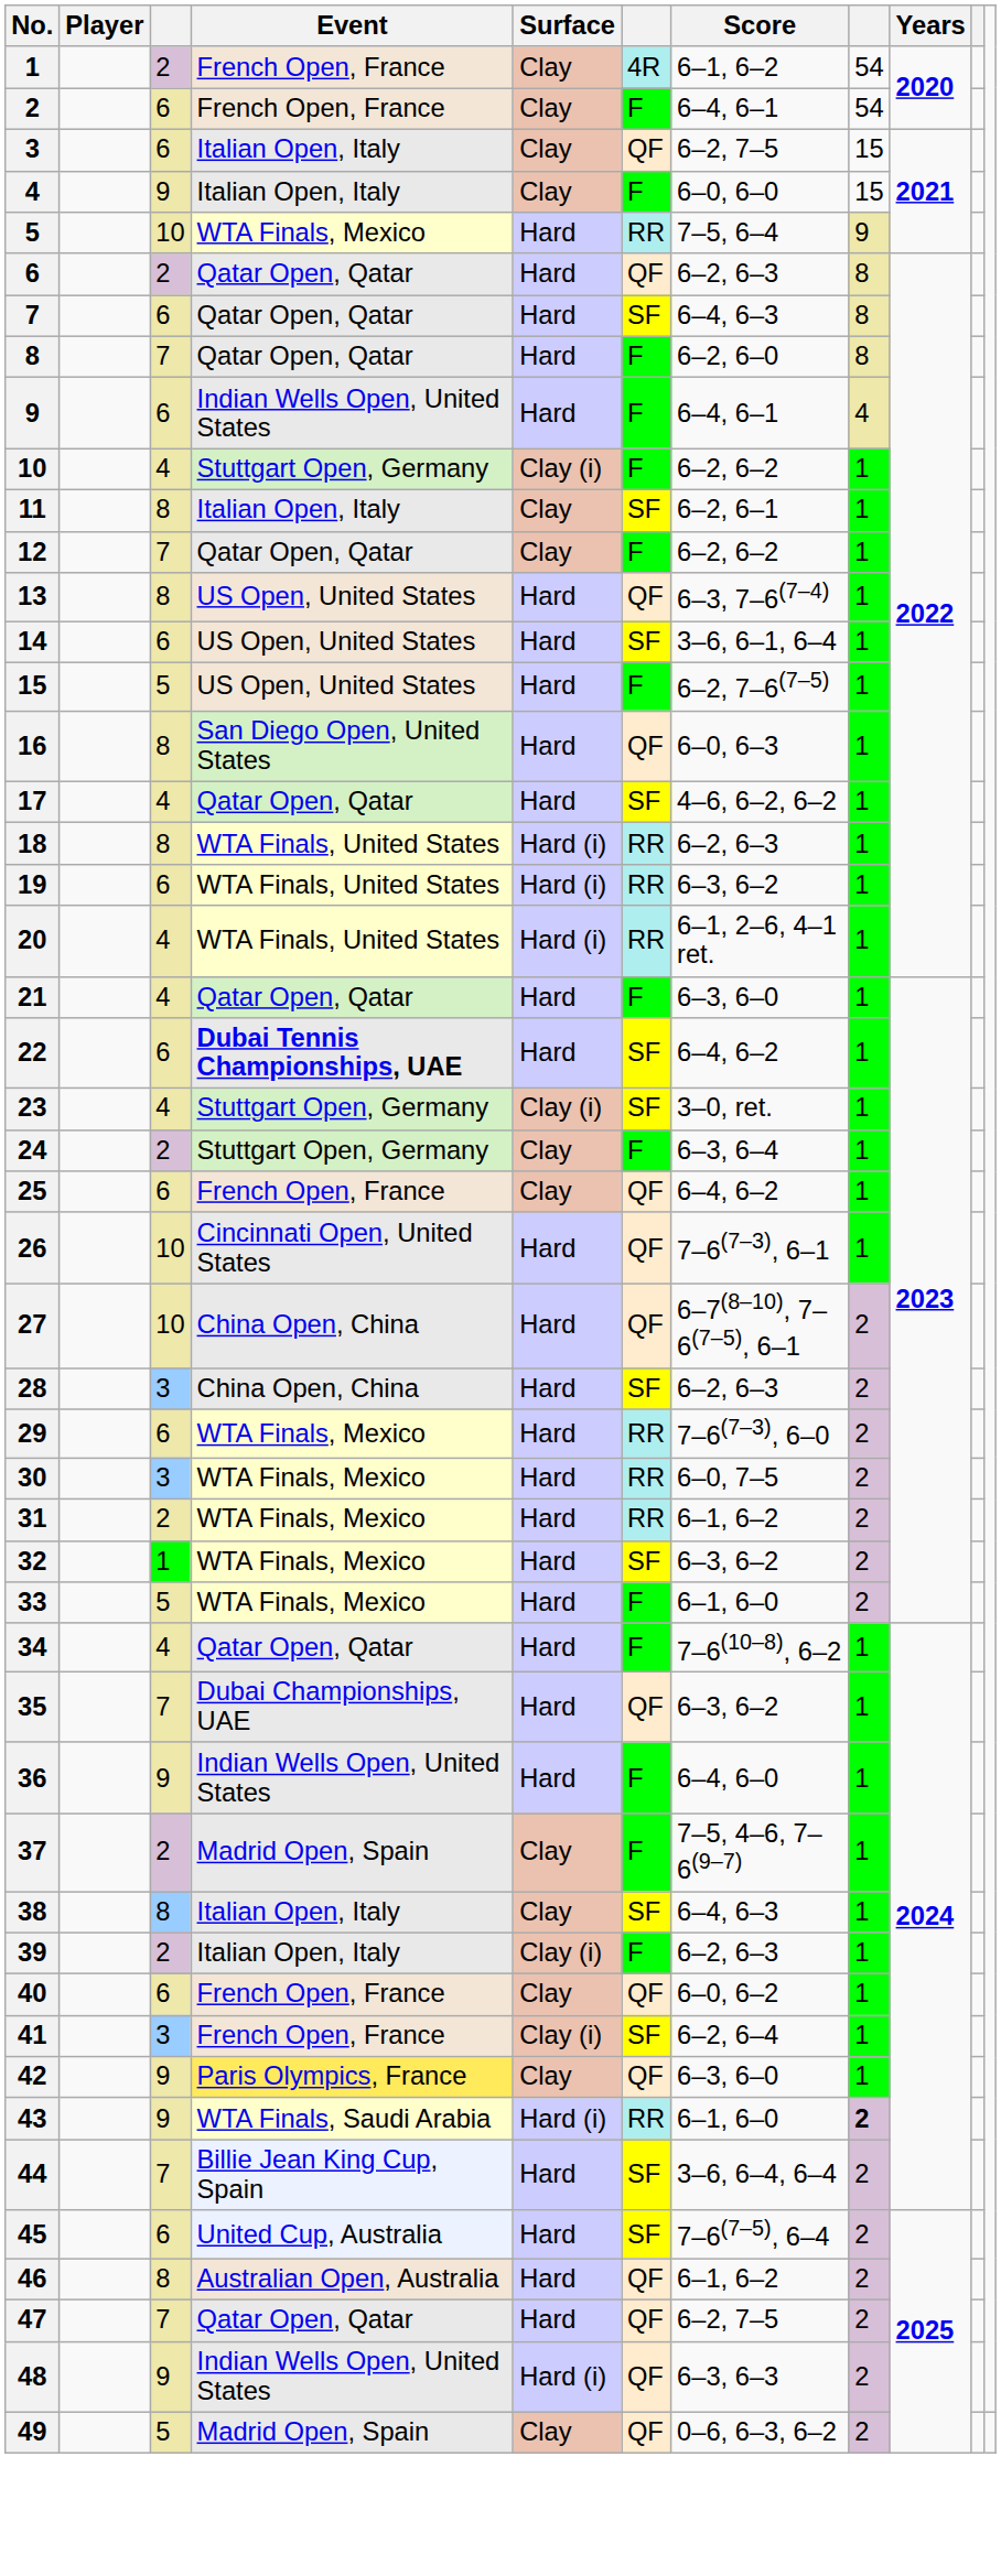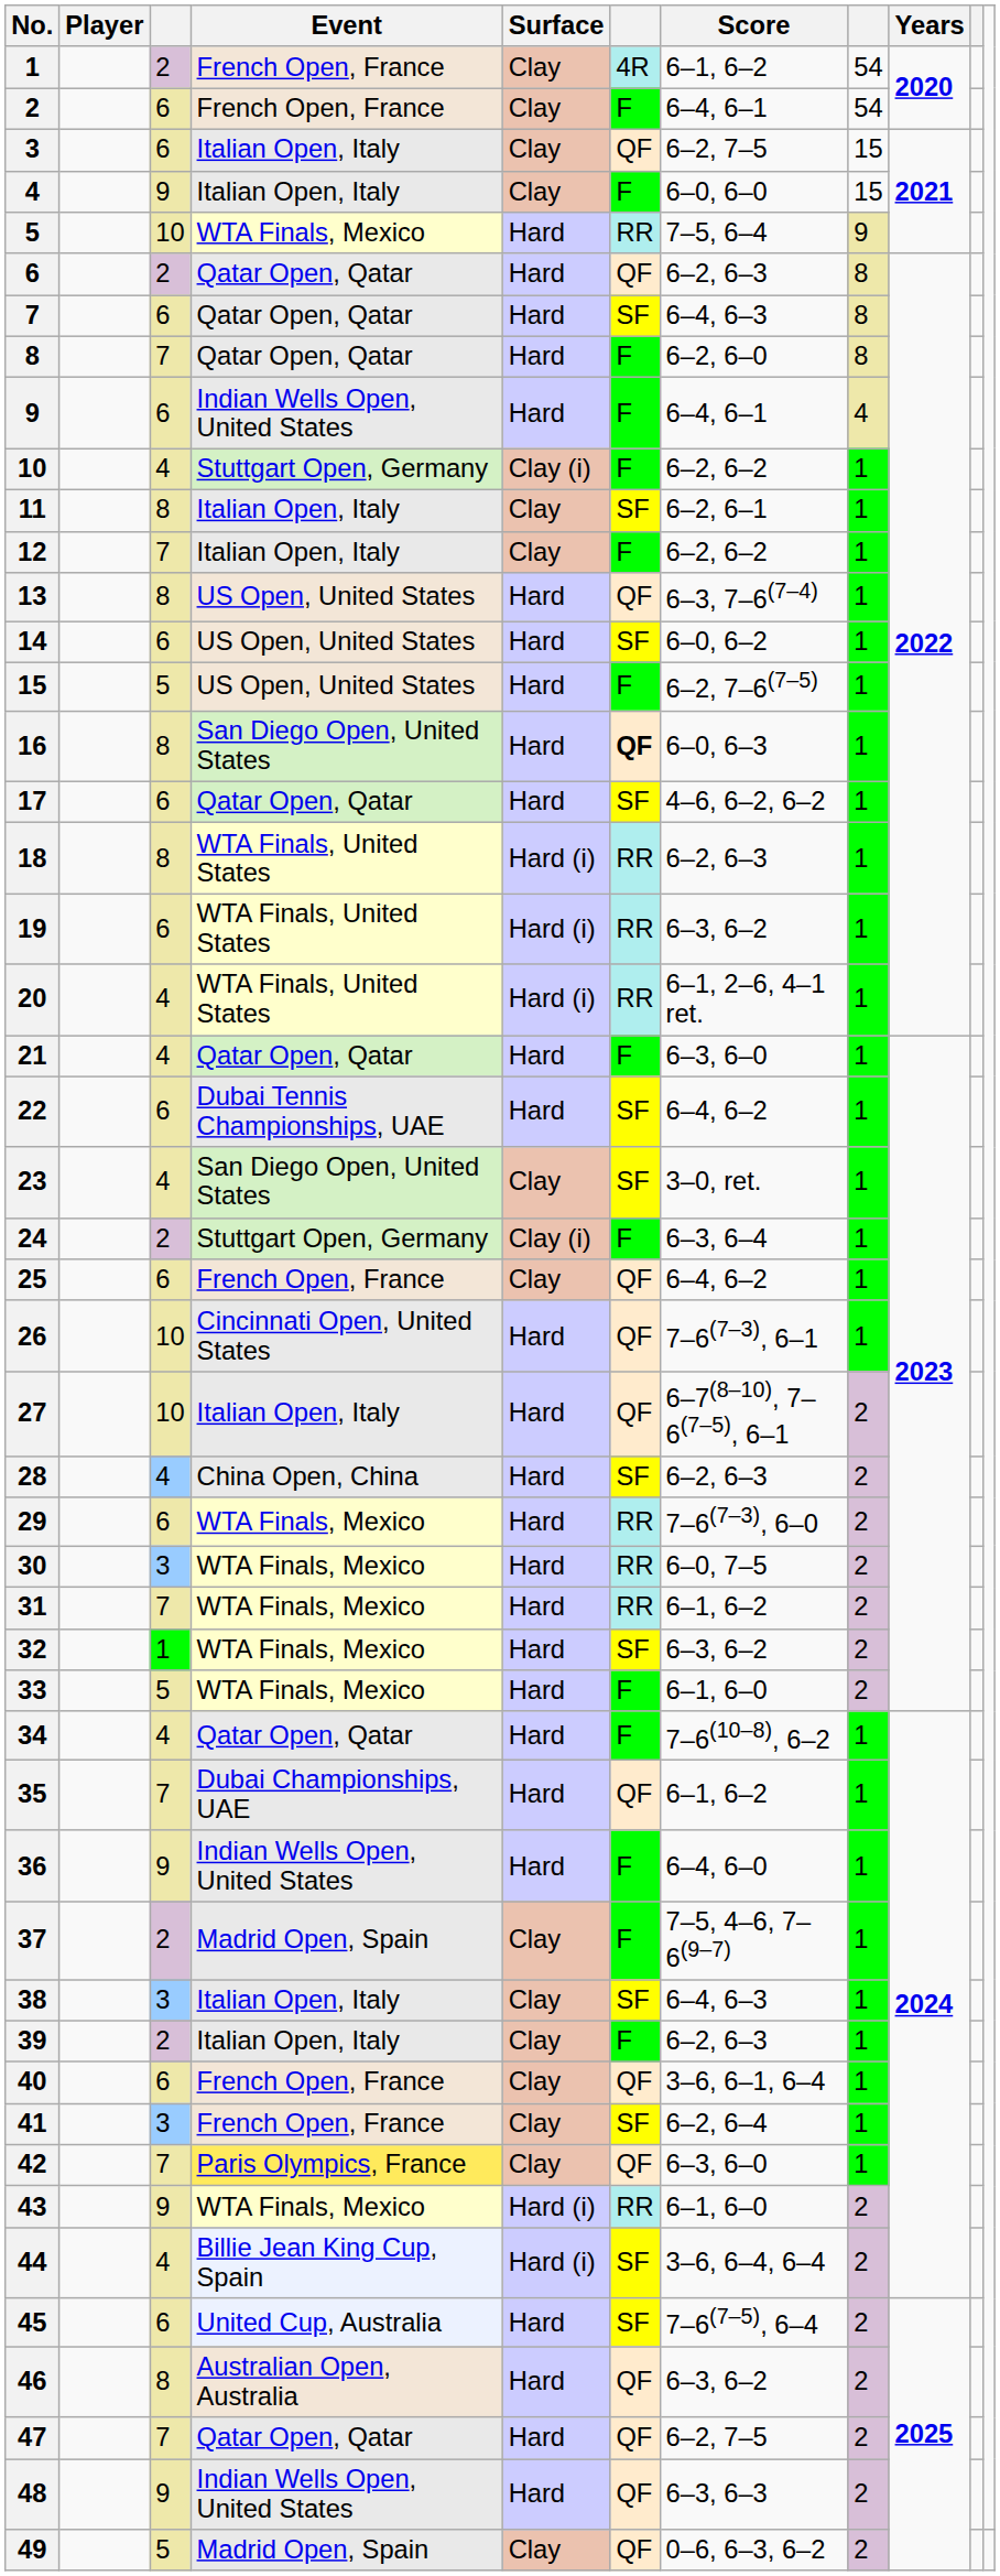12 | Event: Qatar Open, Qatar -> Italian Open, Italy
14 | Score: 3–6, 6–1, 6–4 -> 6–0, 6–2
16 | column 6: normal -> bold
17 | column 3: 4 -> 6
22 | Event: bold -> normal
23 | Event: Stuttgart Open, Germany -> San Diego Open, United States
23 | Surface: Clay (i) -> Clay
24 | Surface: Clay -> Clay (i)
27 | Event: China Open, China -> Italian Open, Italy
28 | column 3: 3 -> 4
31 | column 3: 2 -> 7
35 | Score: 6–3, 6–2 -> 6–1, 6–2
38 | column 3: 8 -> 3
39 | Surface: Clay (i) -> Clay
40 | Score: 6–0, 6–2 -> 3–6, 6–1, 6–4
41 | Surface: Clay (i) -> Clay
42 | column 3: 9 -> 7
43 | Event: WTA Finals, Saudi Arabia -> WTA Finals, Mexico
43 | column 8: bold -> normal
44 | column 3: 7 -> 4
44 | Surface: Hard -> Hard (i)
46 | Score: 6–1, 6–2 -> 6–3, 6–2
48 | Surface: Hard (i) -> Hard
